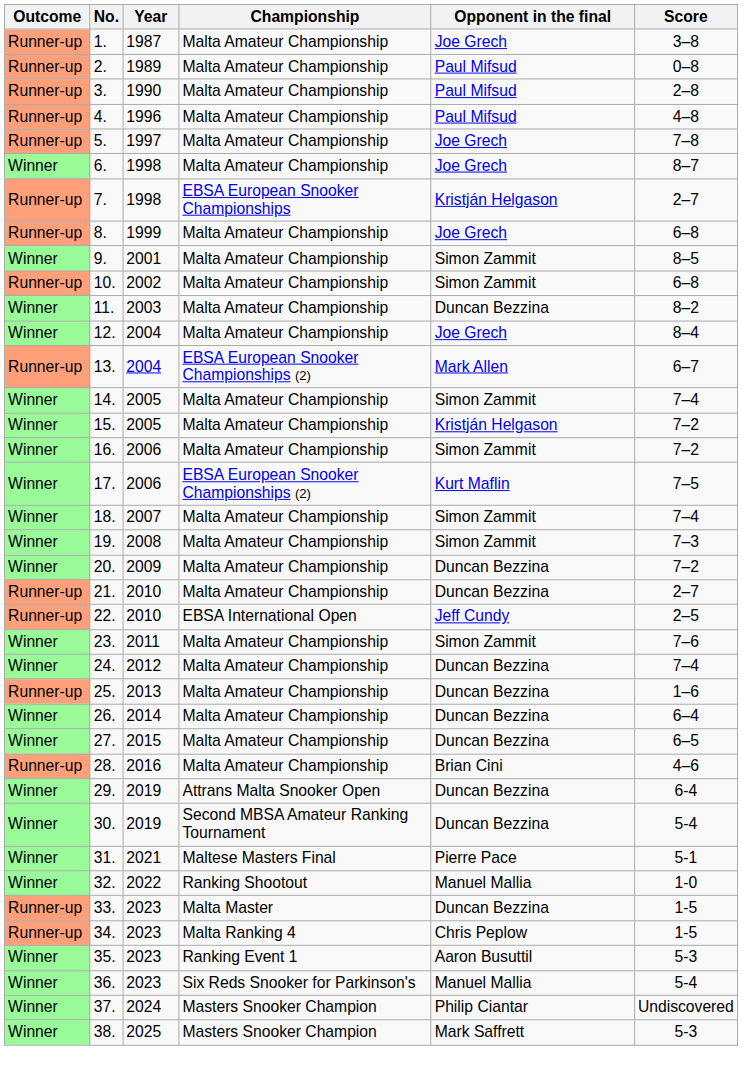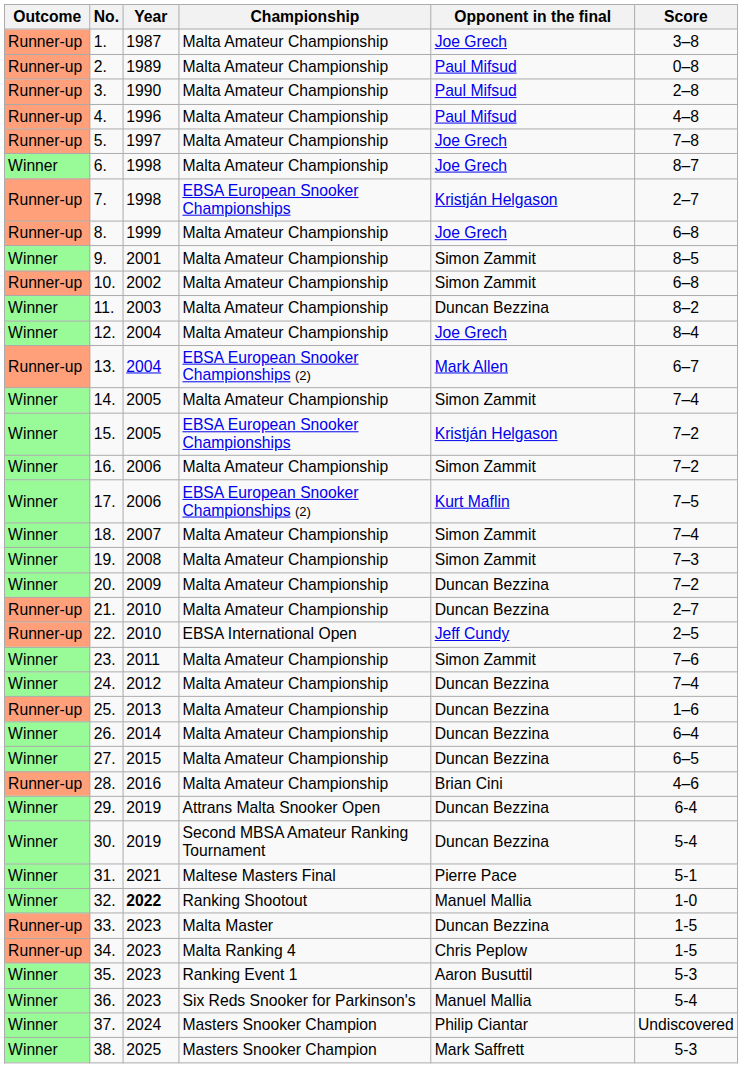15. | Championship: Malta Amateur Championship -> EBSA European Snooker Championships
32. | Year: normal -> bold
